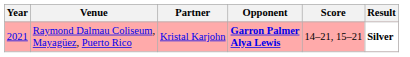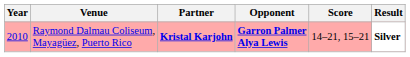Raymond Dalmau Coliseum, Mayagüez, Puerto Rico | Year: 2021 -> 2010
Raymond Dalmau Coliseum, Mayagüez, Puerto Rico | Partner: normal -> bold
